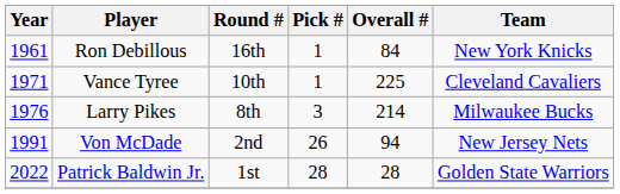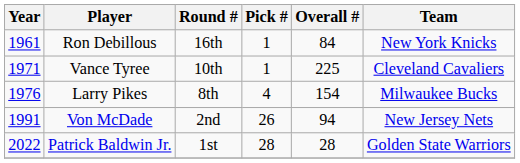Larry Pikes | Pick #: 3 -> 4
Larry Pikes | Overall #: 214 -> 154
